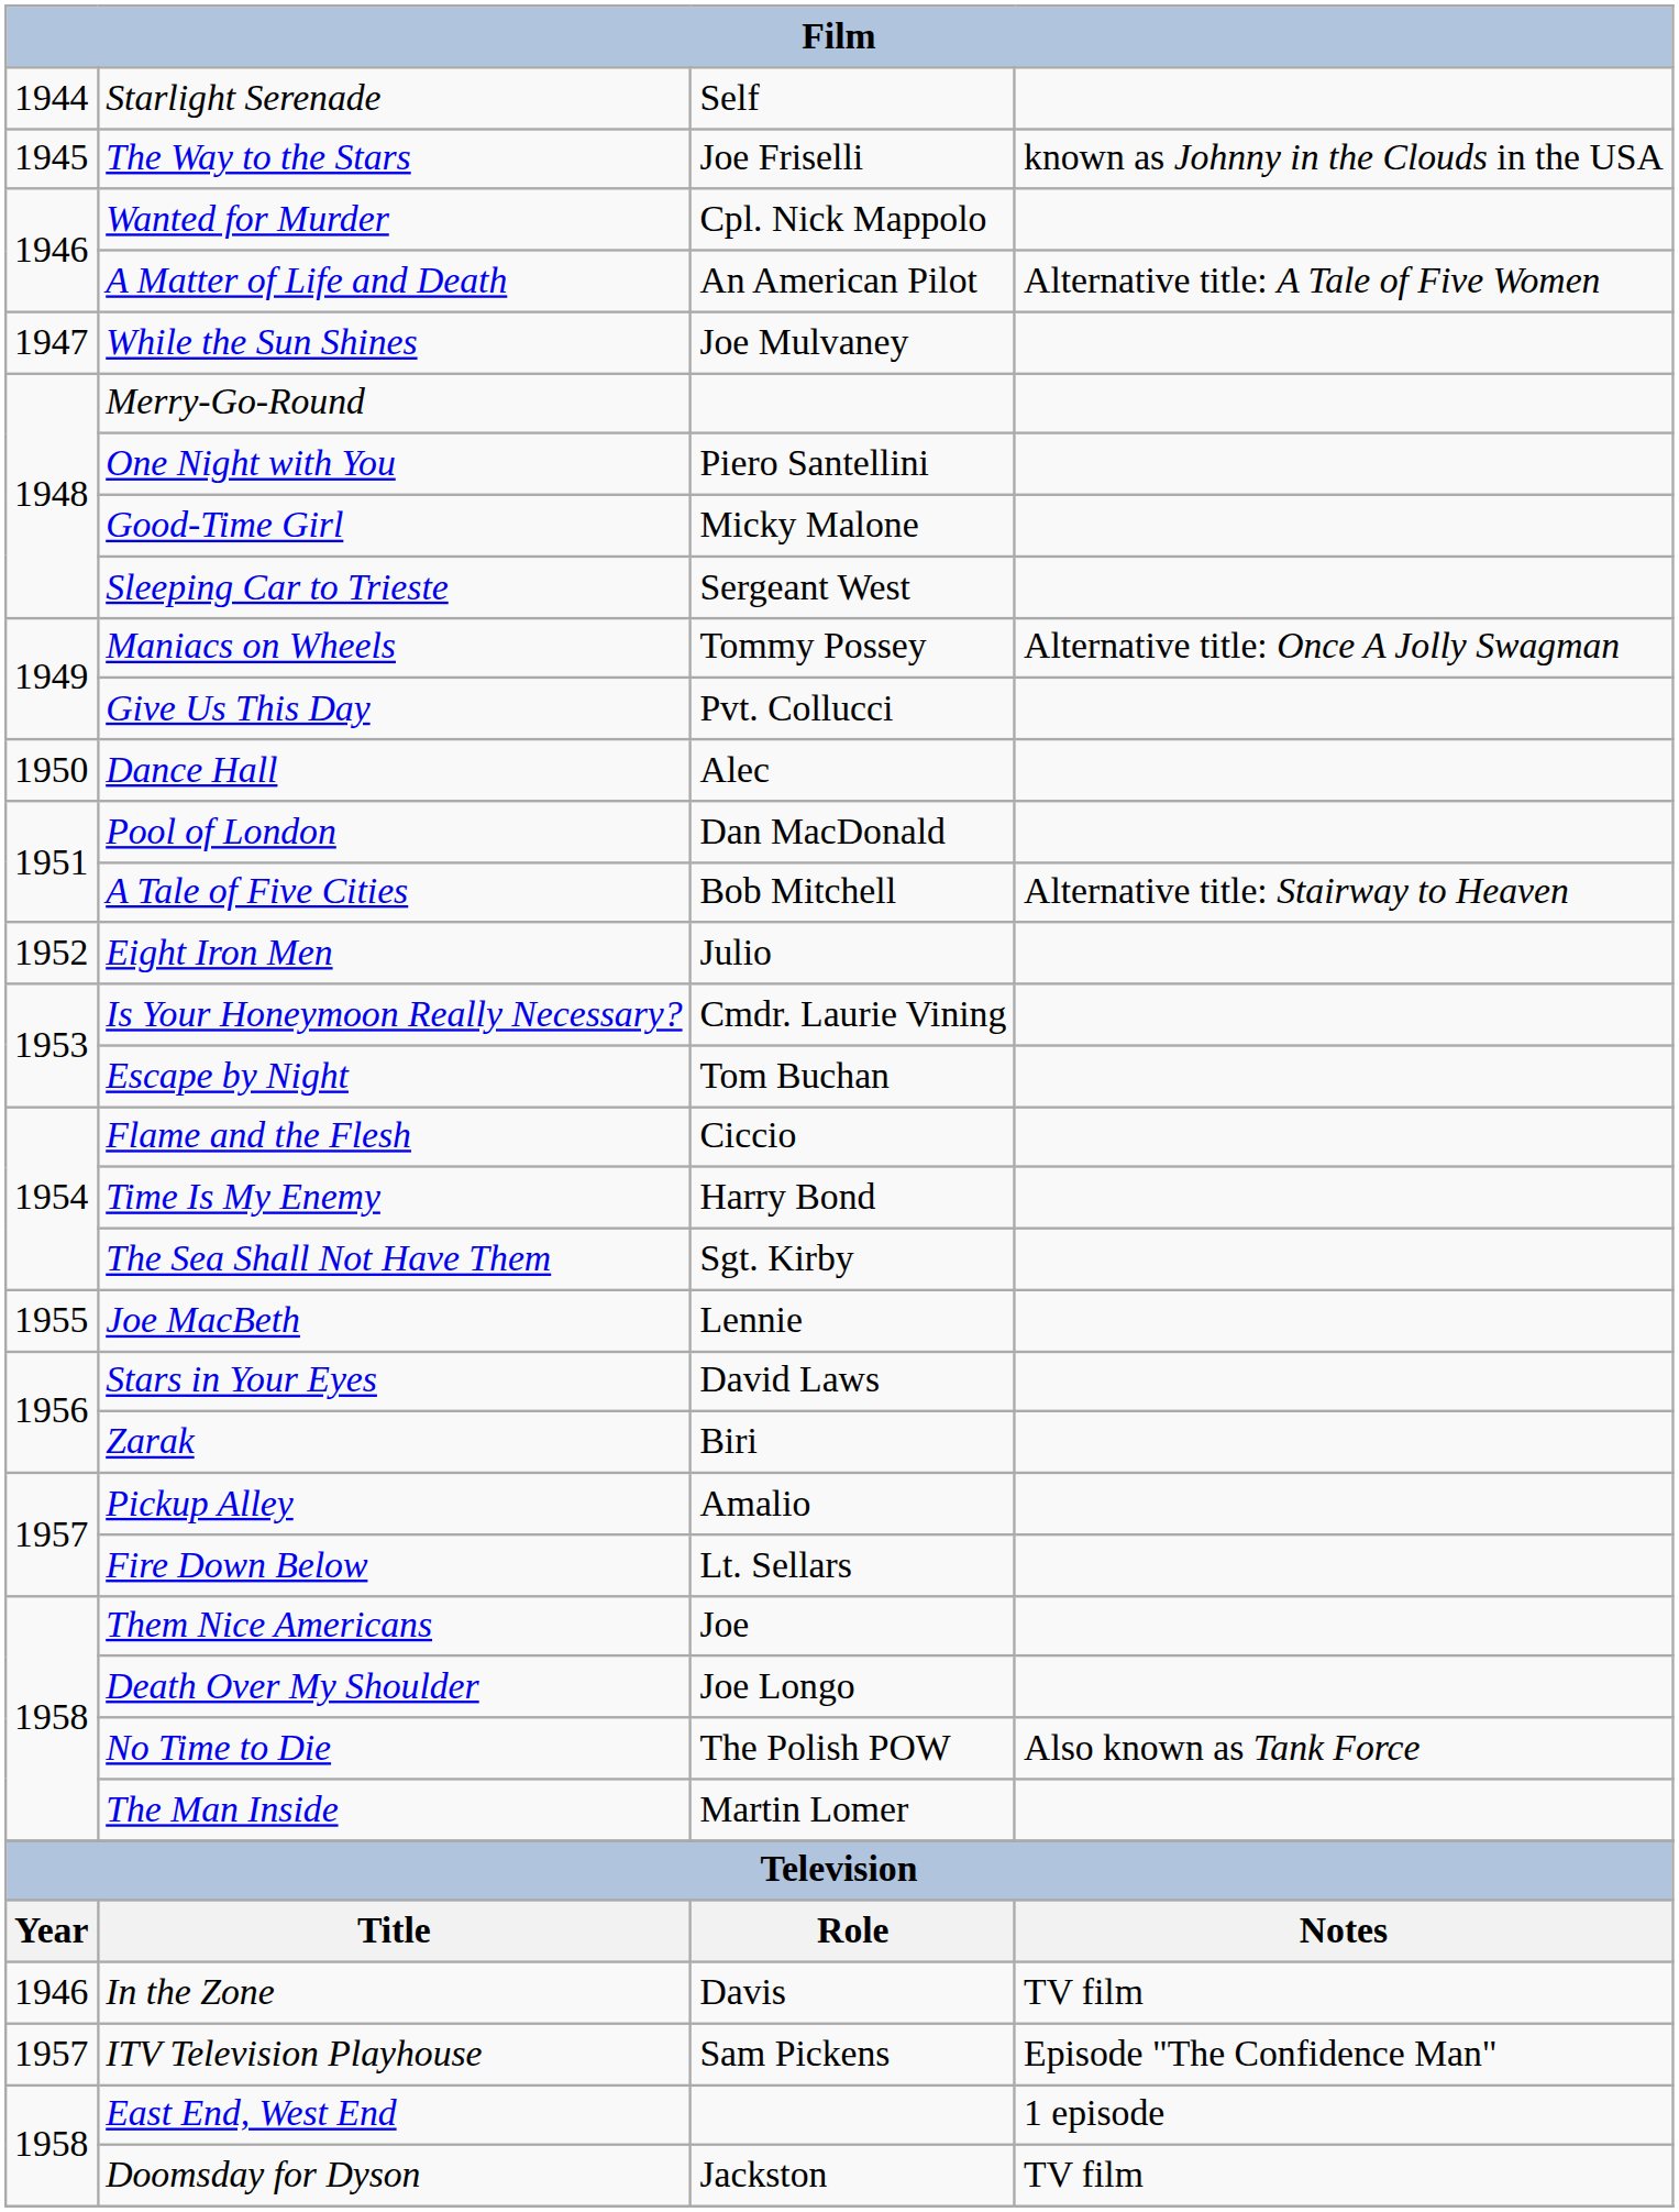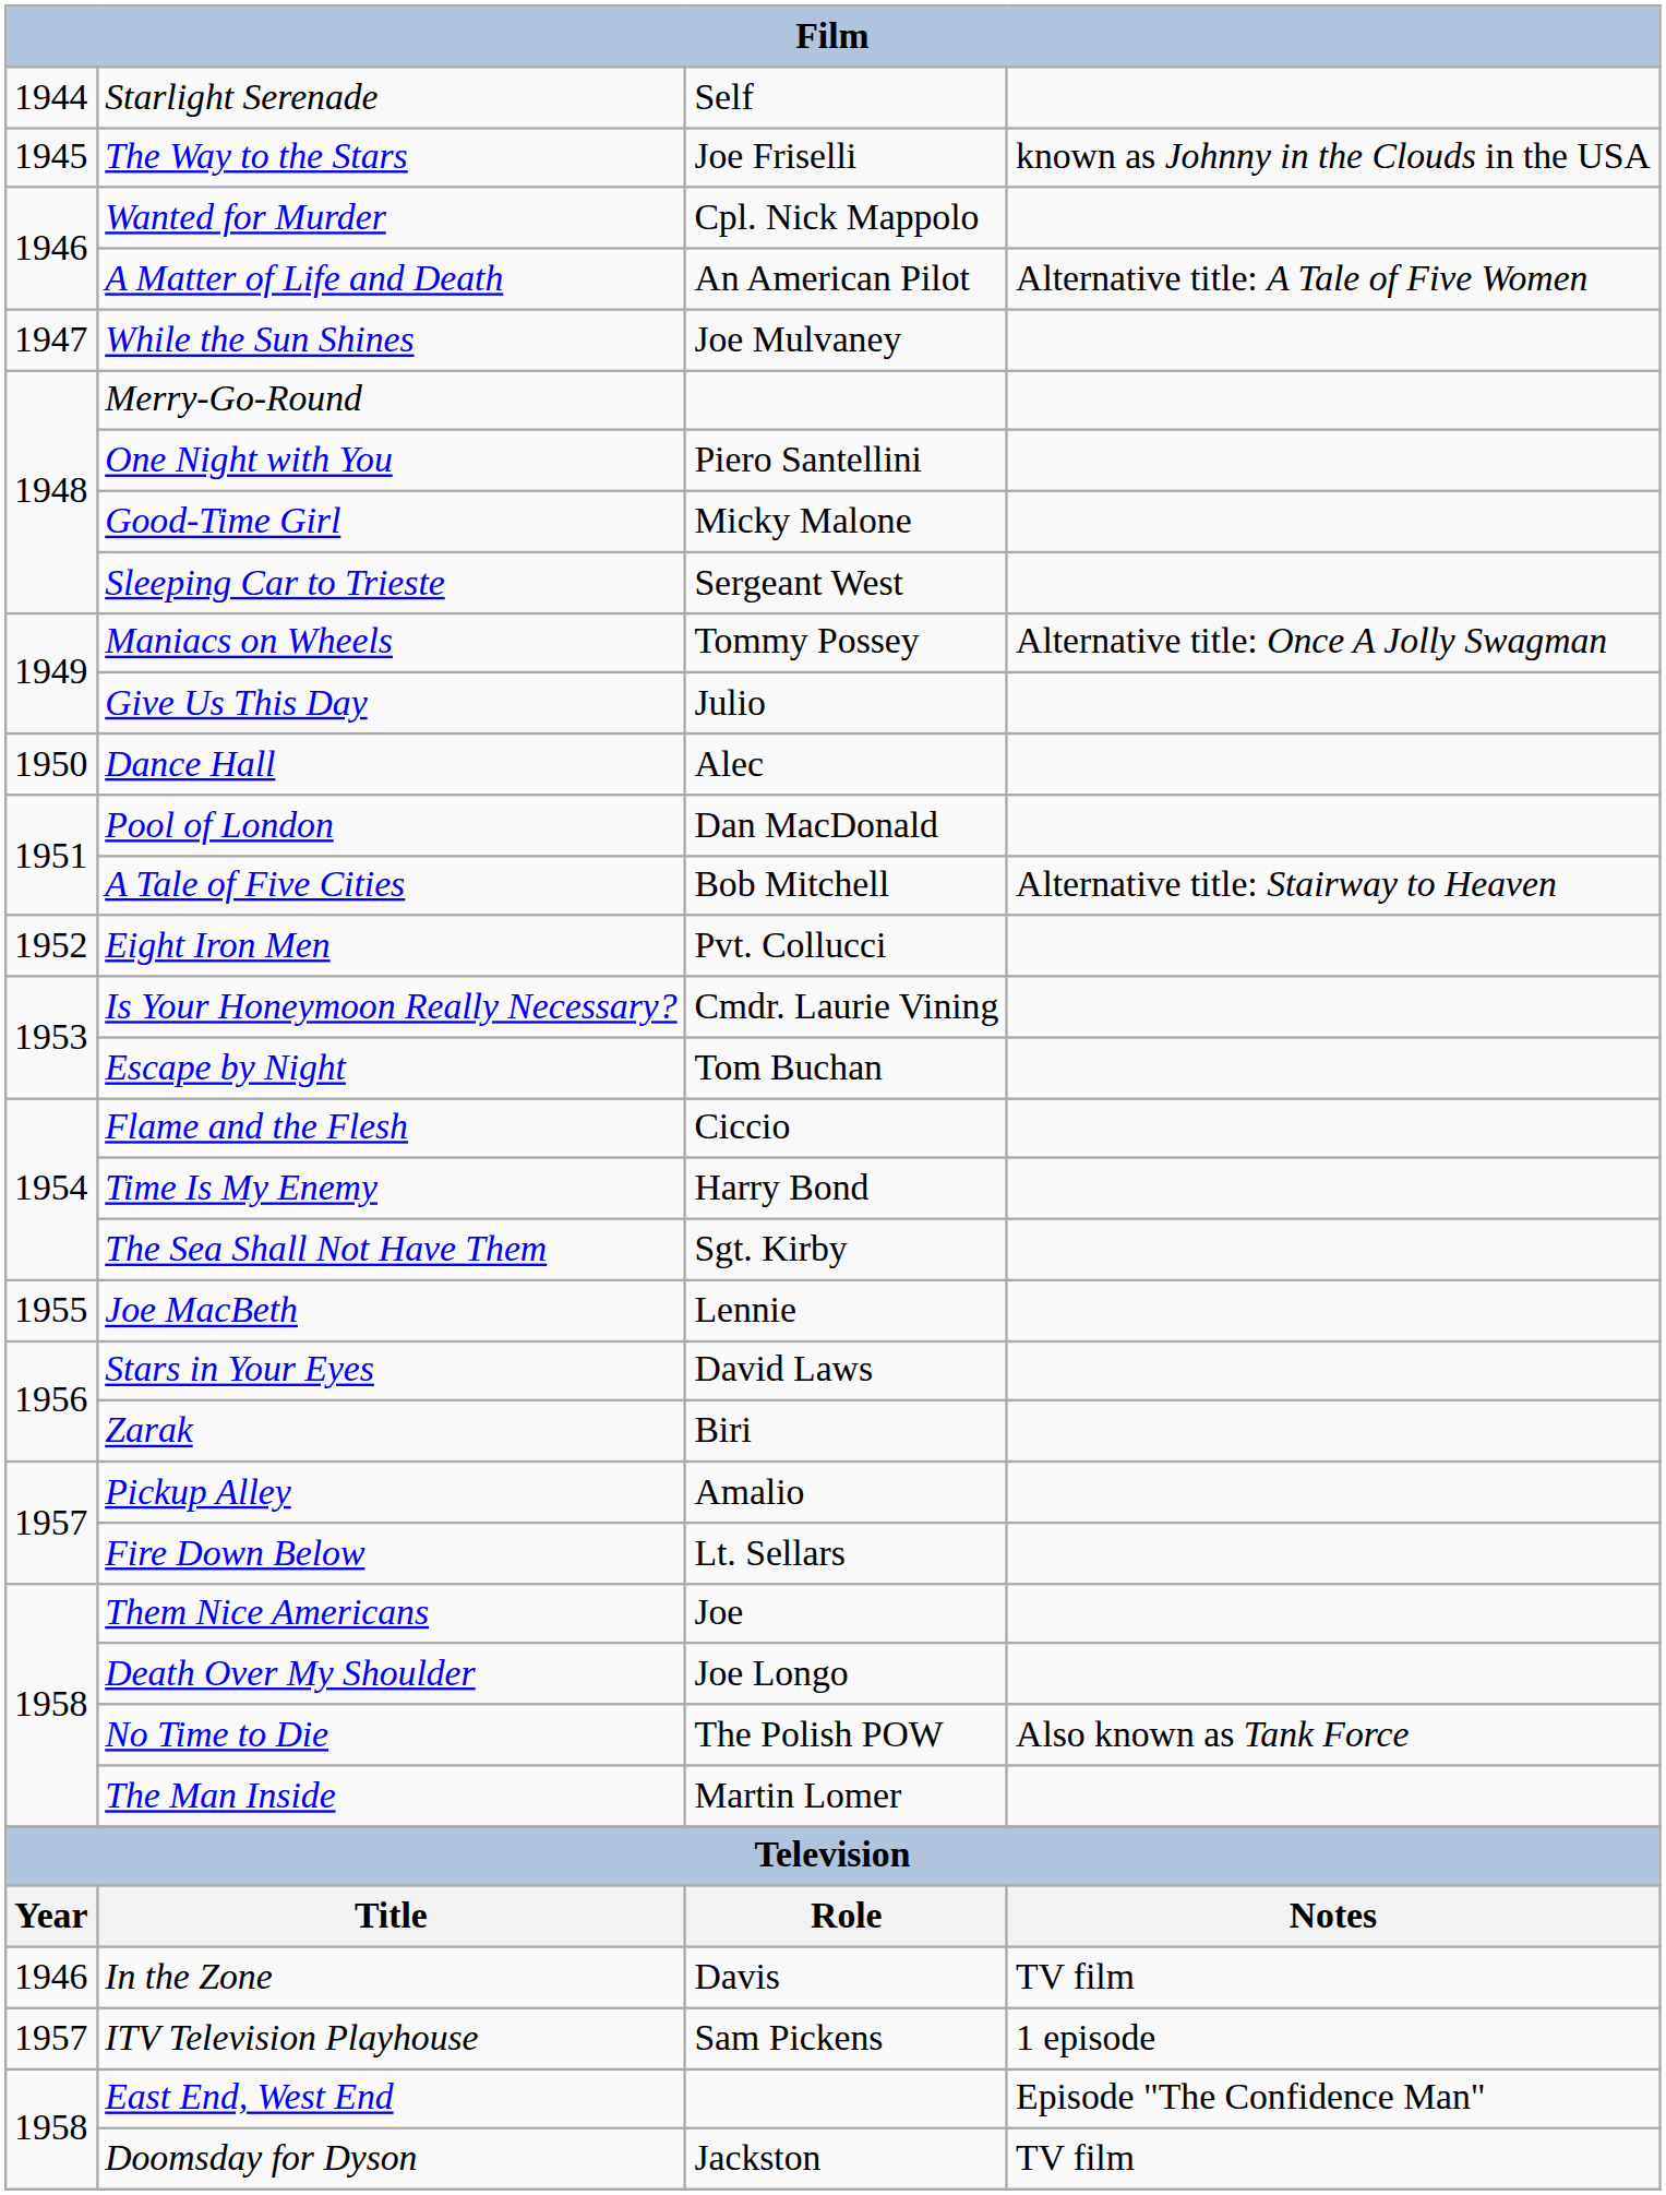Give Us This Day | column 3: Pvt. Collucci -> Julio
Eight Iron Men | column 3: Julio -> Pvt. Collucci
ITV Television Playhouse | column 4: Episode "The Confidence Man" -> 1 episode
East End, West End | column 4: 1 episode -> Episode "The Confidence Man"
